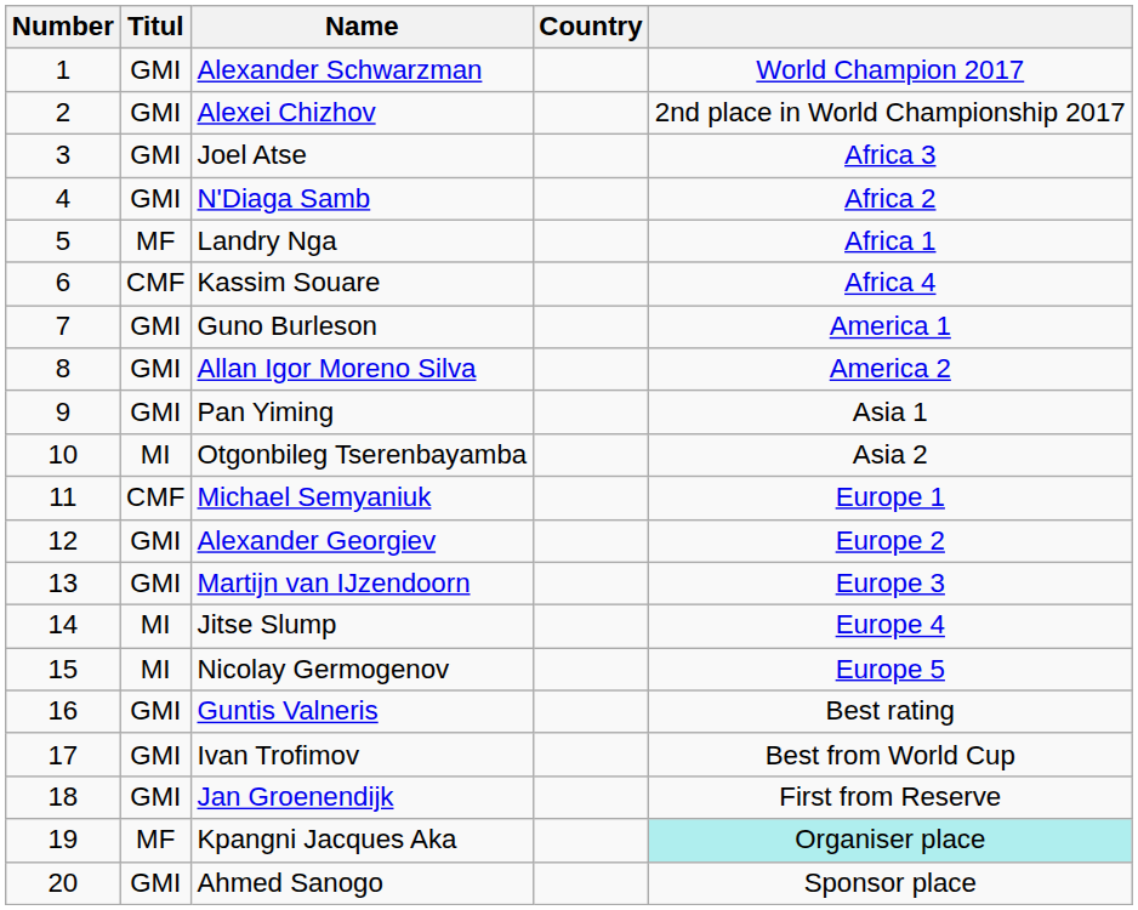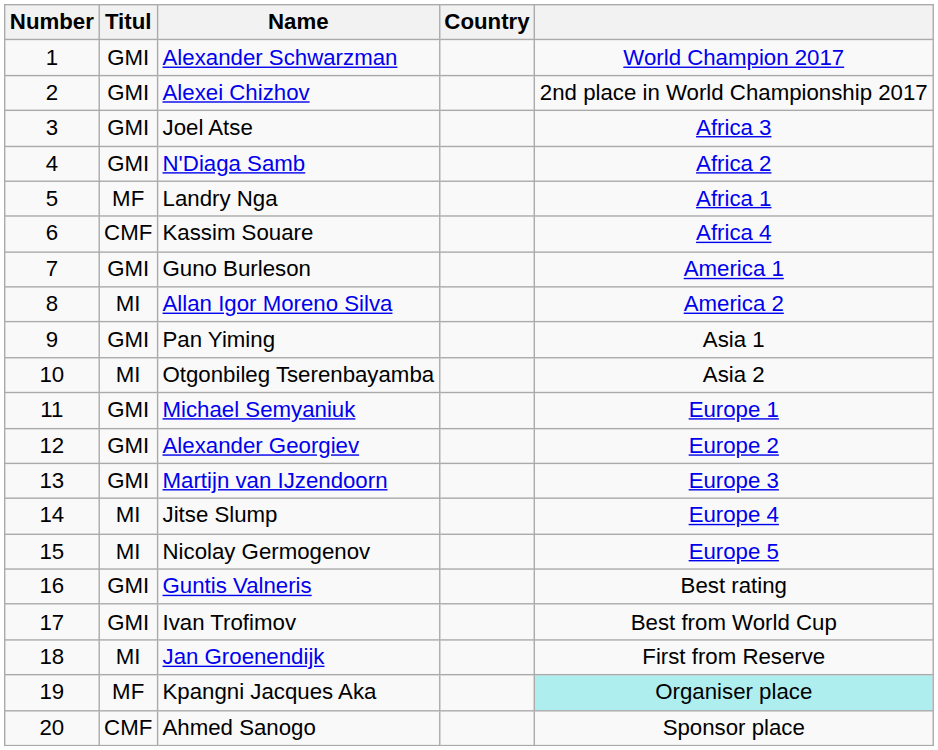Allan Igor Moreno Silva | Titul: GMI -> MI
Michael Semyaniuk | Titul: CMF -> GMI
Jan Groenendijk | Titul: GMI -> MI
Ahmed Sanogo | Titul: GMI -> CMF
